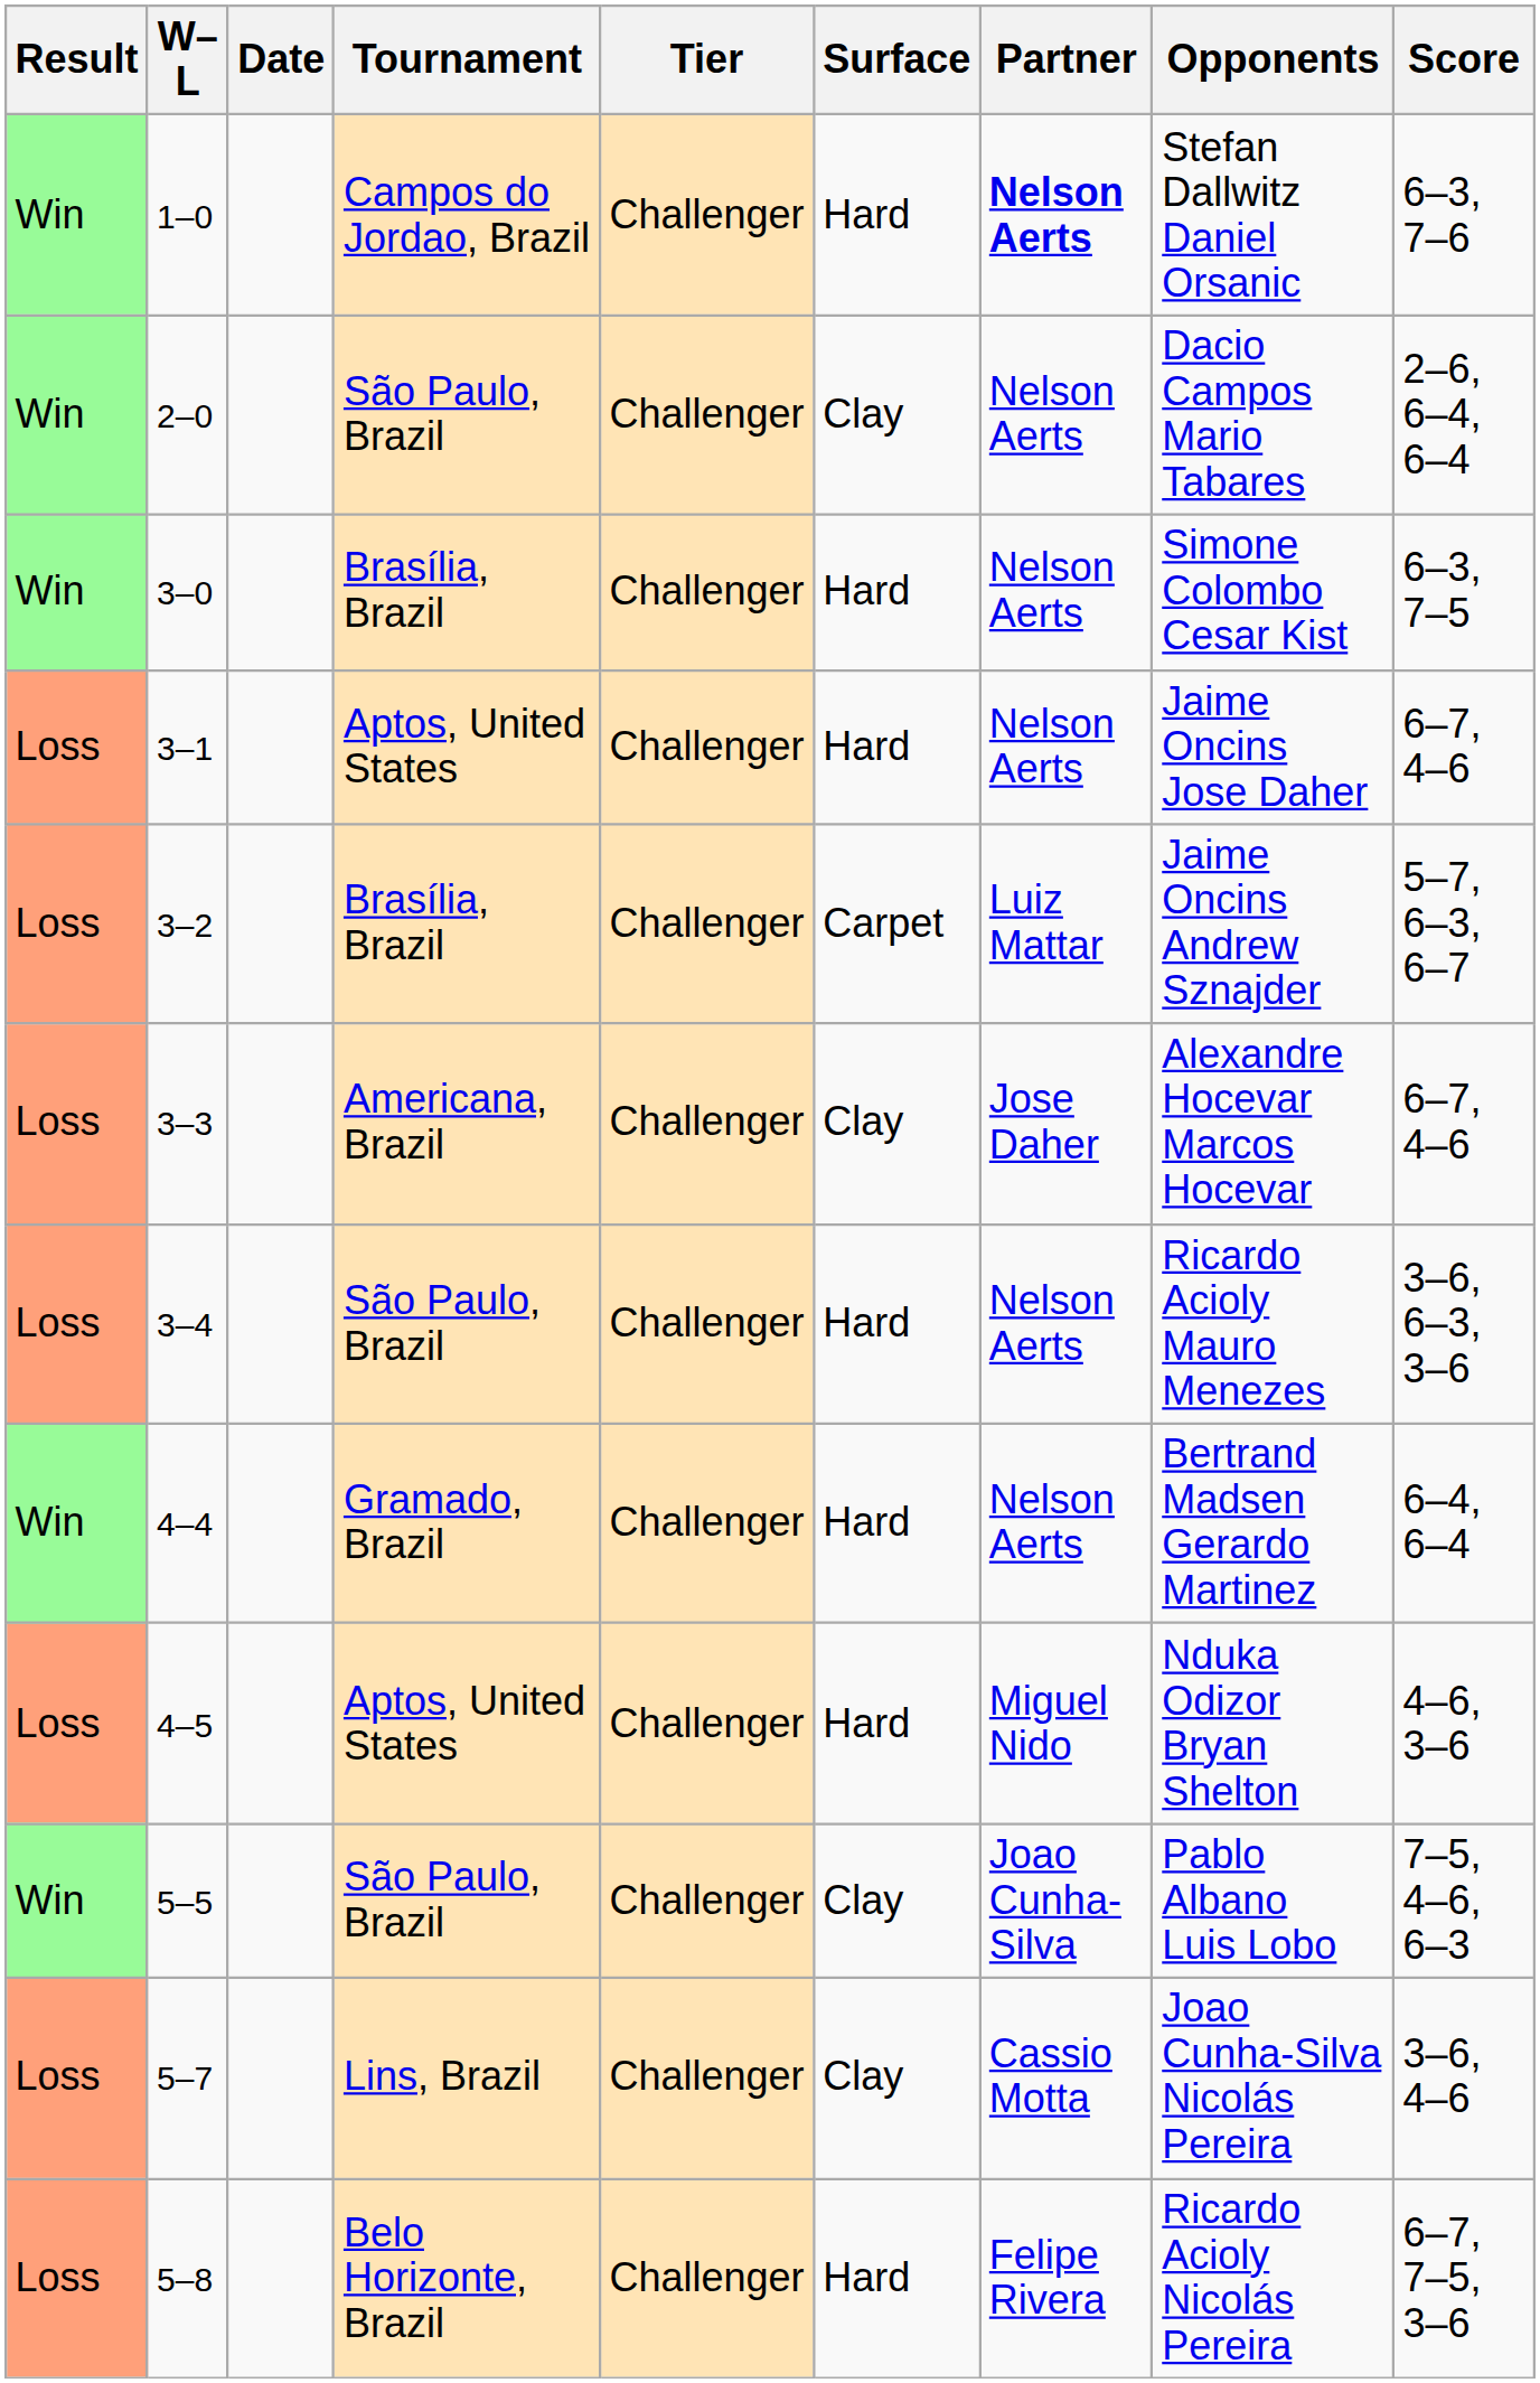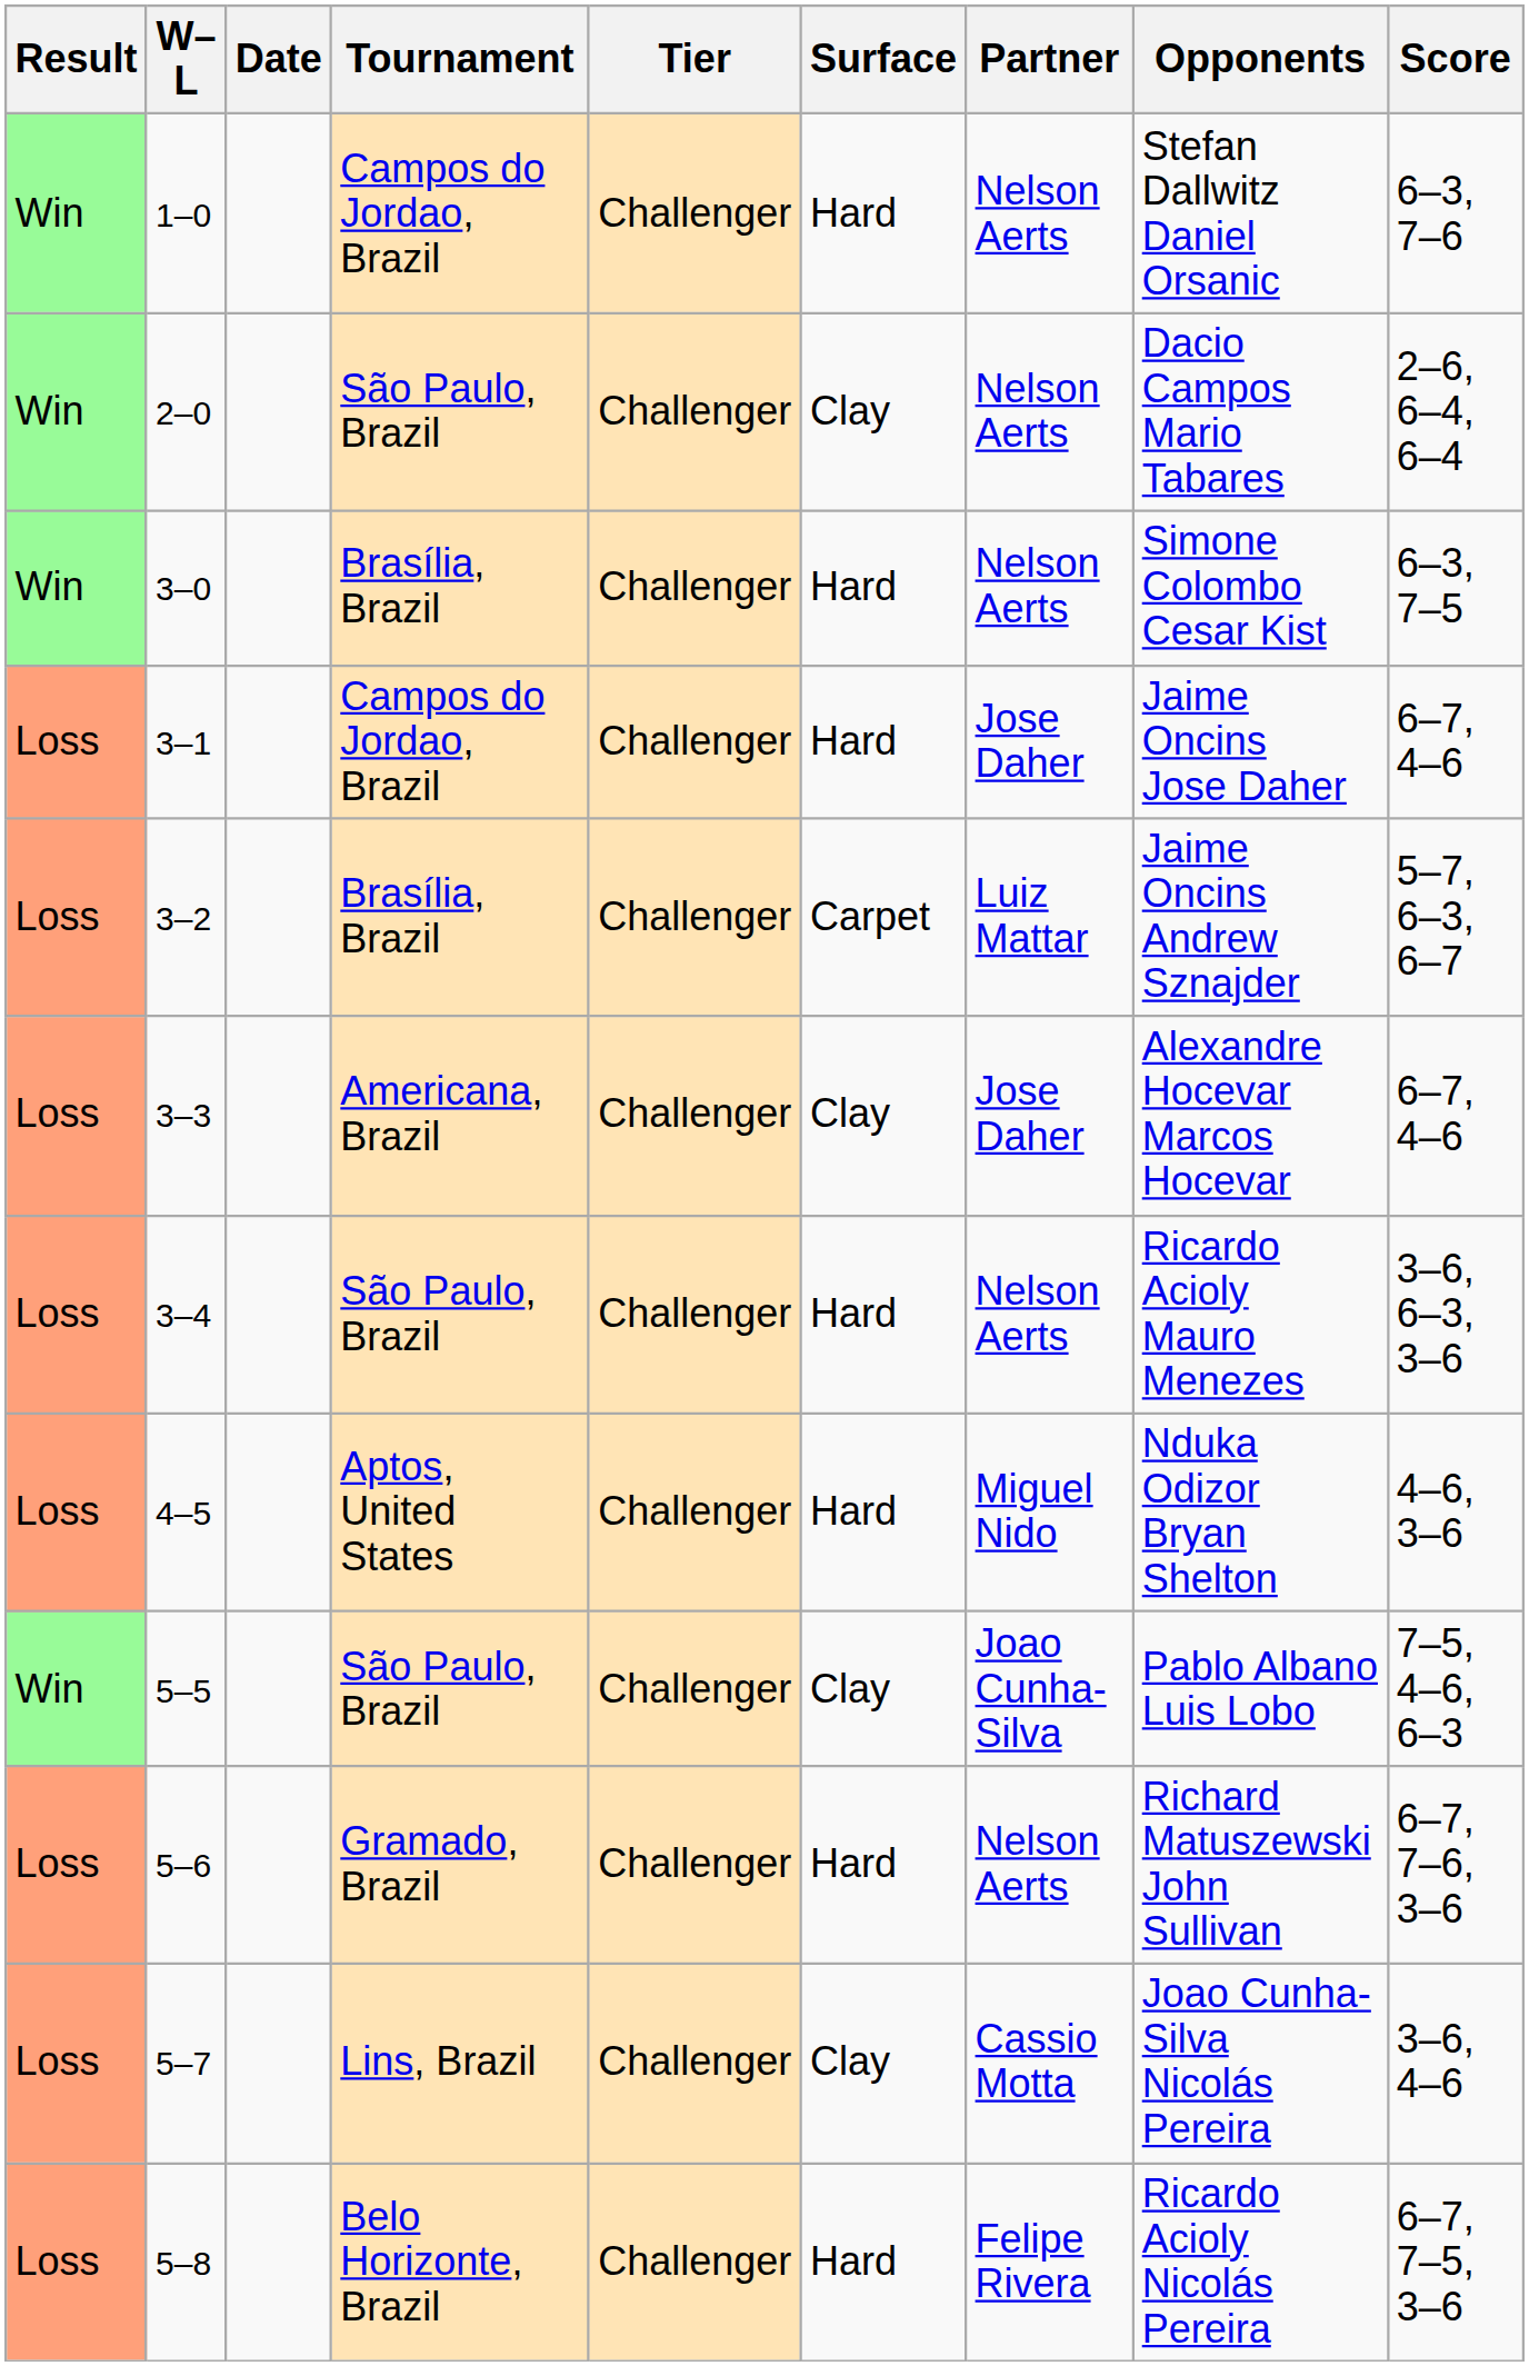1–0 | Partner: bold -> normal
3–1 | Tournament: Aptos, United States -> Campos do Jordao, Brazil
3–1 | Partner: Nelson Aerts -> Jose Daher
- row: Win | 4–4 | Gramado, Brazil | Challenger | Hard | Nelson Aerts | Bertrand Madsen Gerardo Martinez | 6–4, 6–4
+ row: Loss | 5–6 | Gramado, Brazil | Challenger | Hard | Nelson Aerts | Richard Matuszewski John Sullivan | 6–7, 7–6, 3–6
